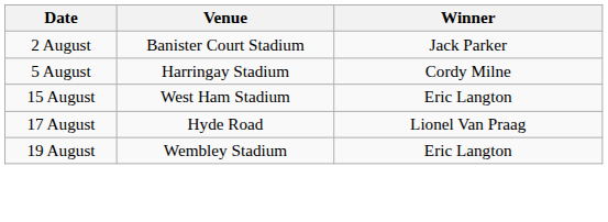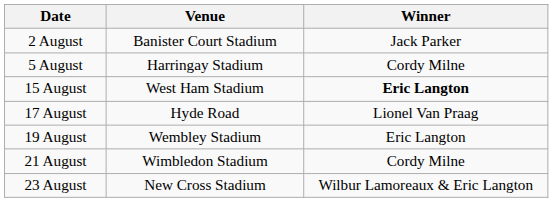15 August | Winner: normal -> bold
+ row: 21 August | Wimbledon Stadium | Cordy Milne
+ row: 23 August | New Cross Stadium | Wilbur Lamoreaux & Eric Langton
